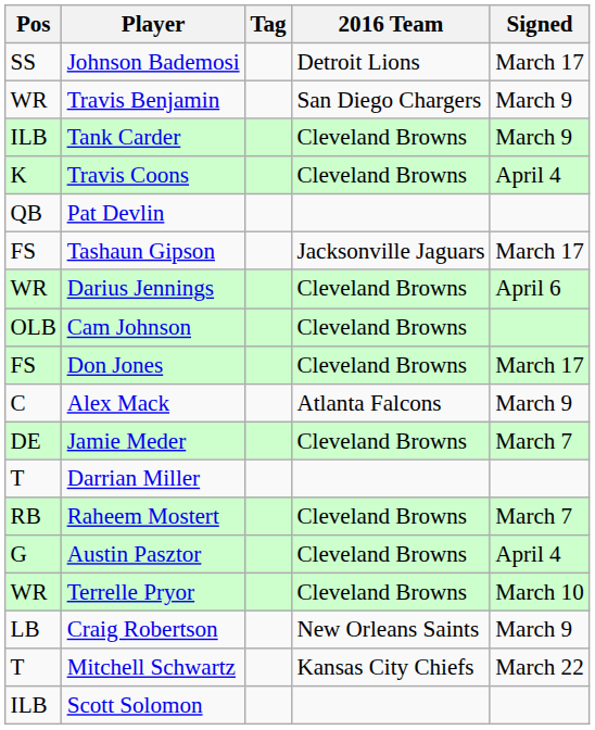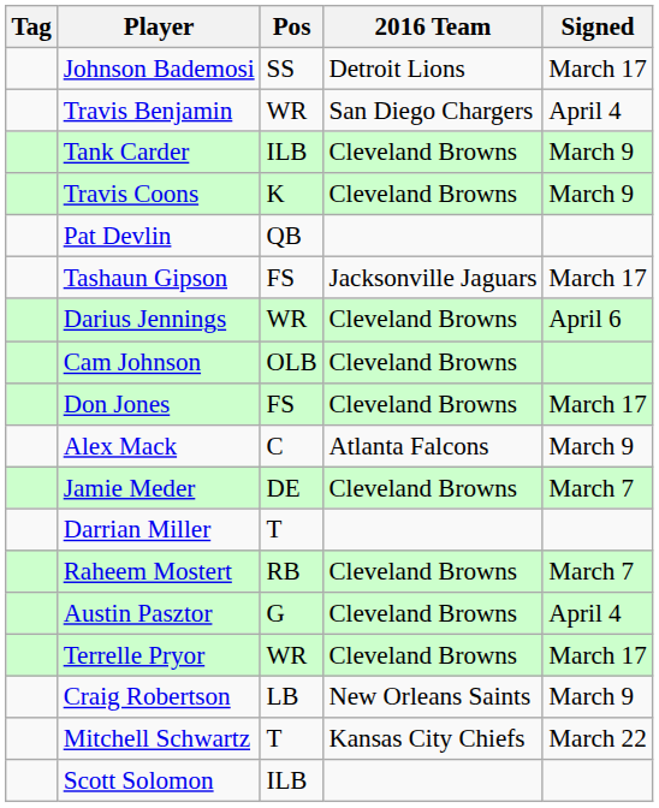columns swapped: Pos <-> Tag
Travis Benjamin | Signed: March 9 -> April 4
Travis Coons | Signed: April 4 -> March 9
Terrelle Pryor | Signed: March 10 -> March 17
